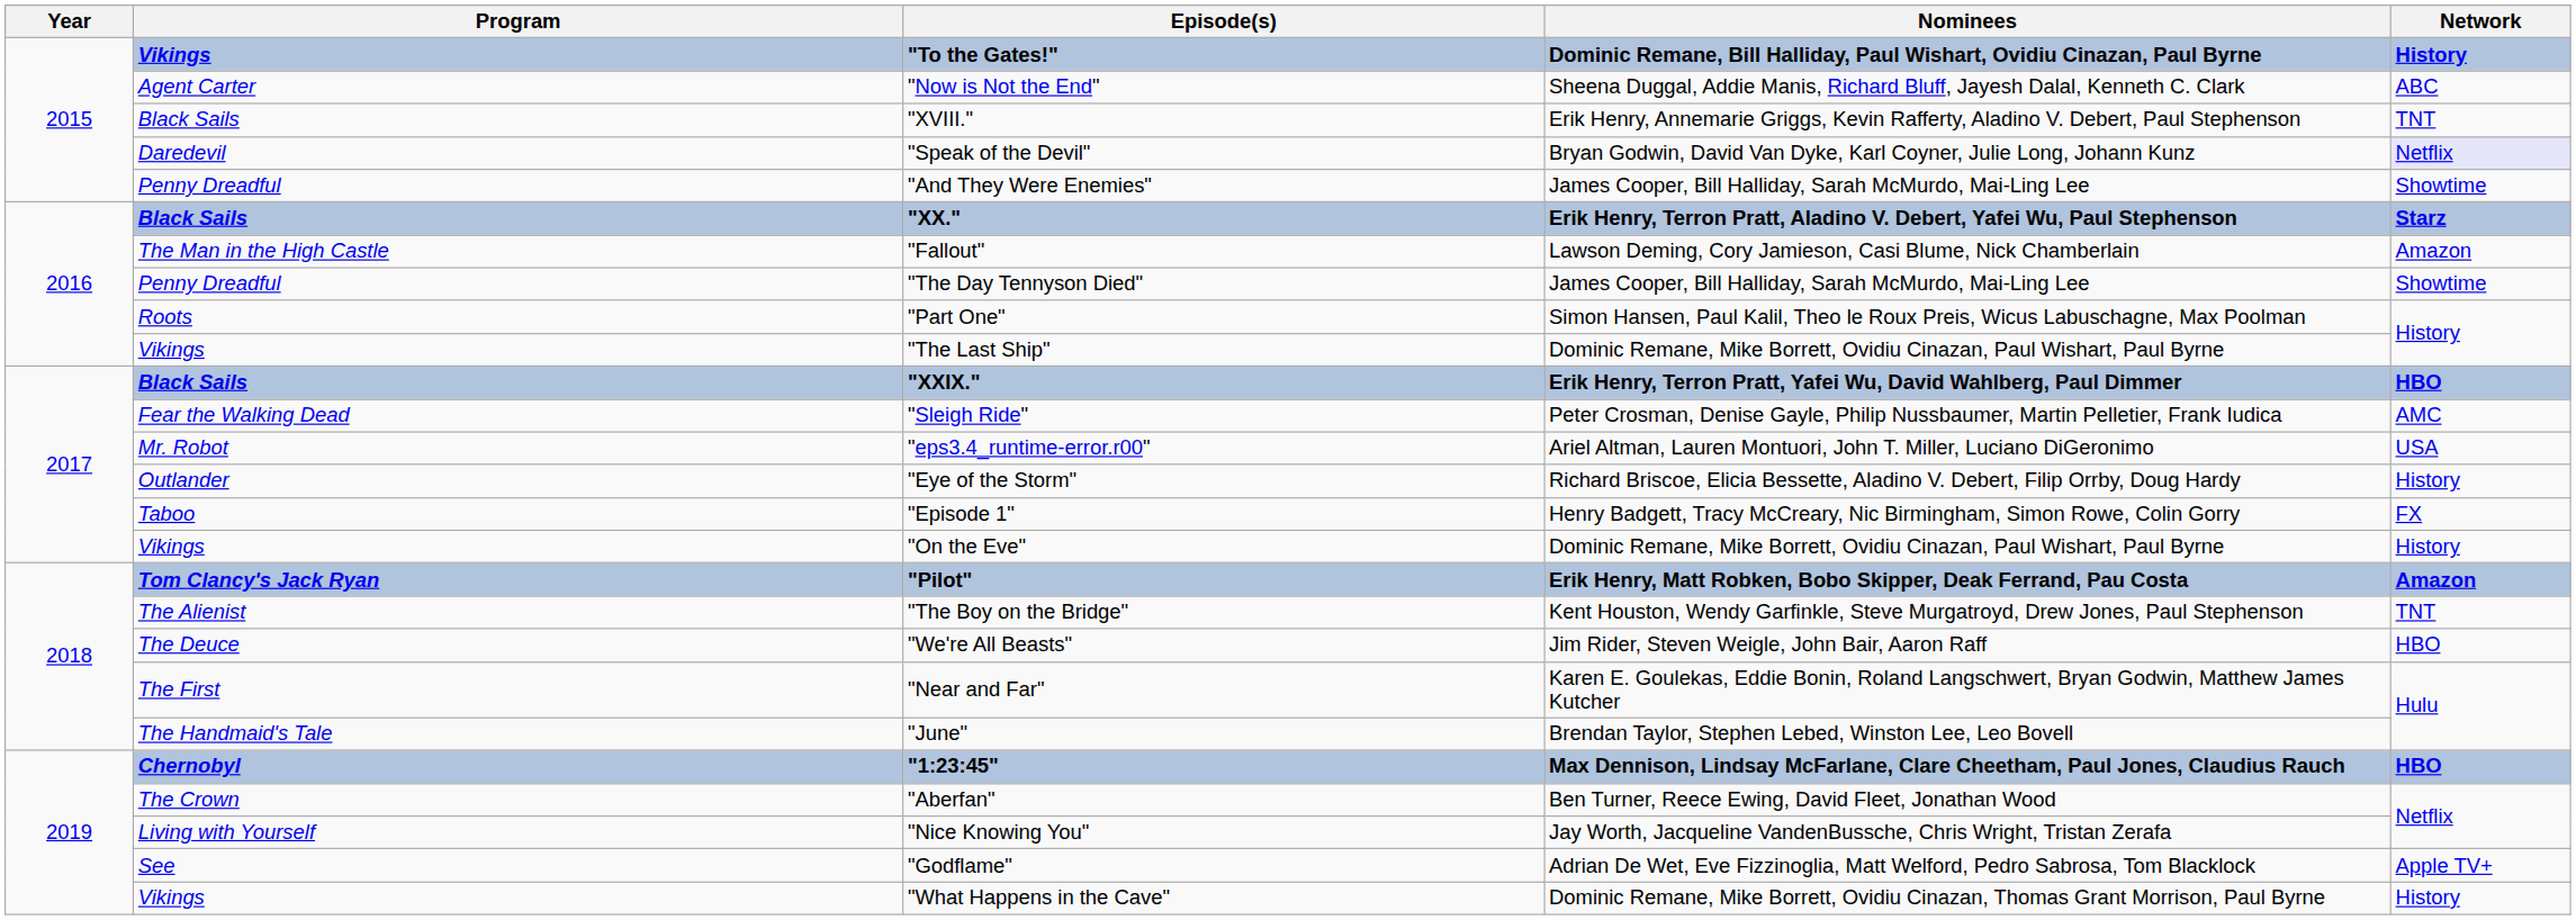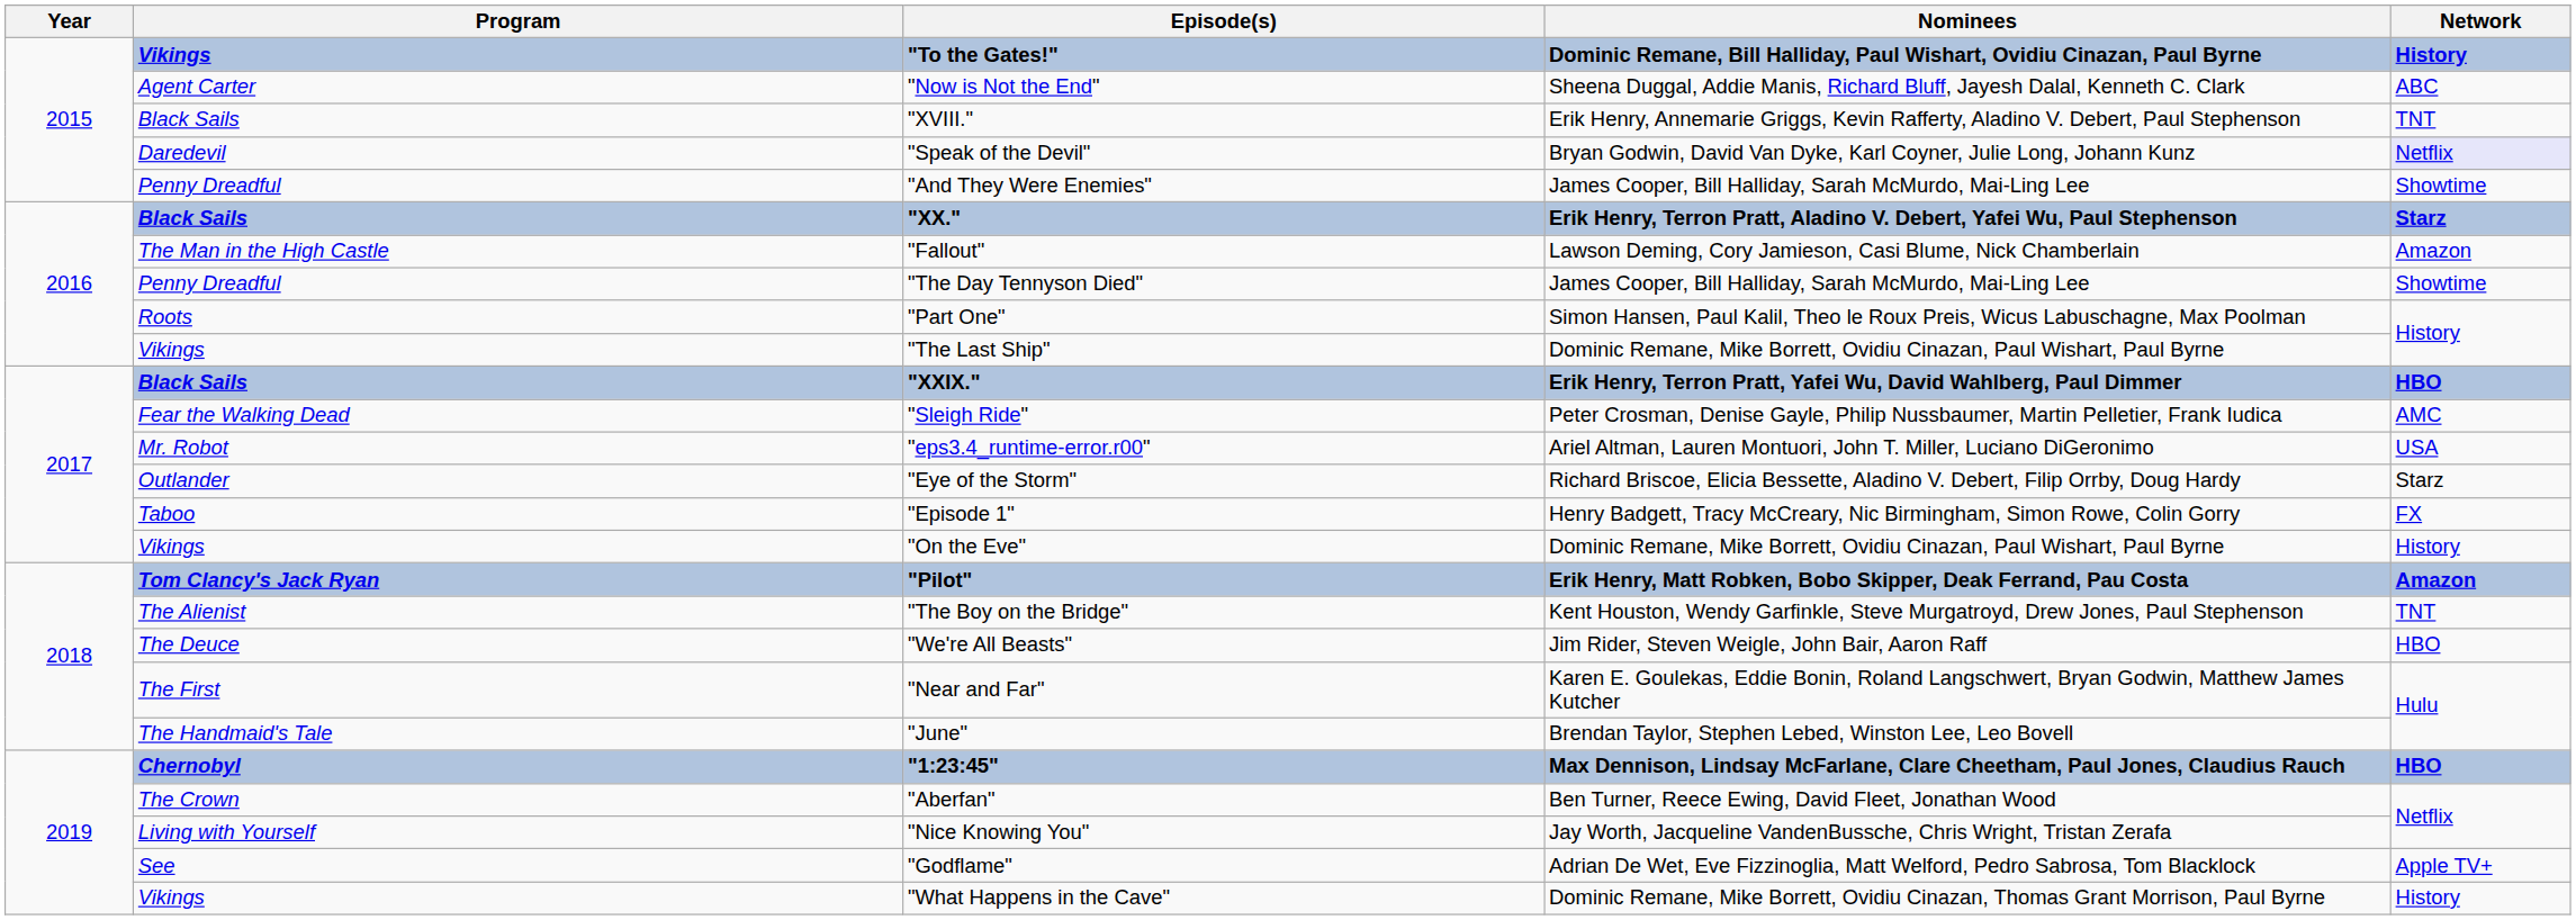"Eye of the Storm" | Network: History -> Starz
